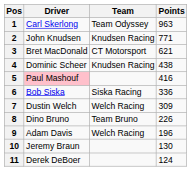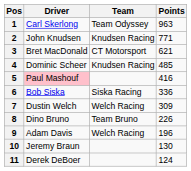4 | Points: 438 -> 485
